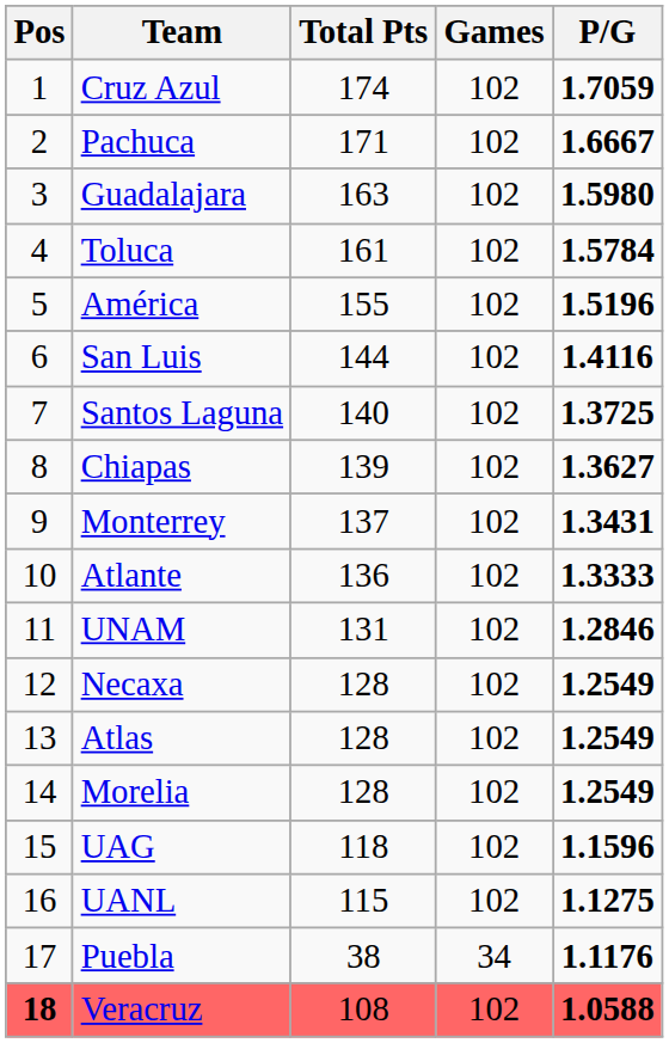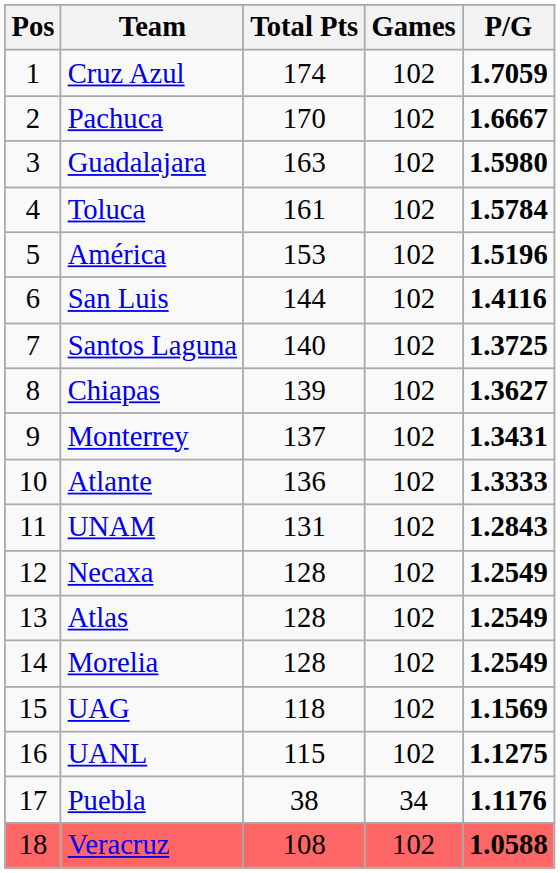Pachuca | Total Pts: 171 -> 170
América | Total Pts: 155 -> 153
UNAM | P/G: 1.2846 -> 1.2843
UAG | P/G: 1.1596 -> 1.1569
Veracruz | Pos: bold -> normal
